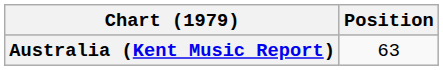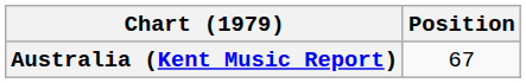Australia (Kent Music Report) | Position: 63 -> 67
